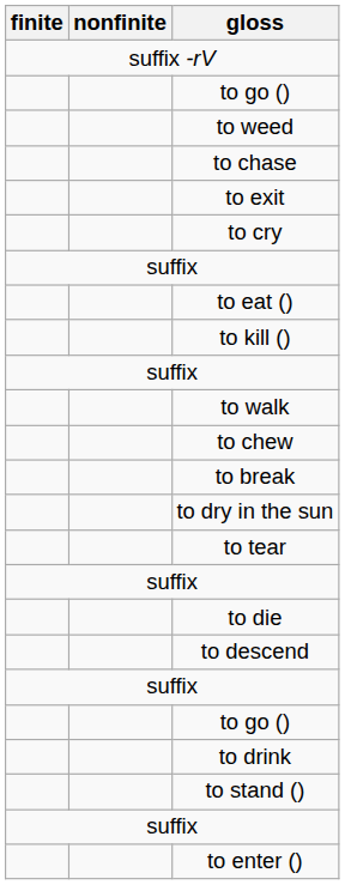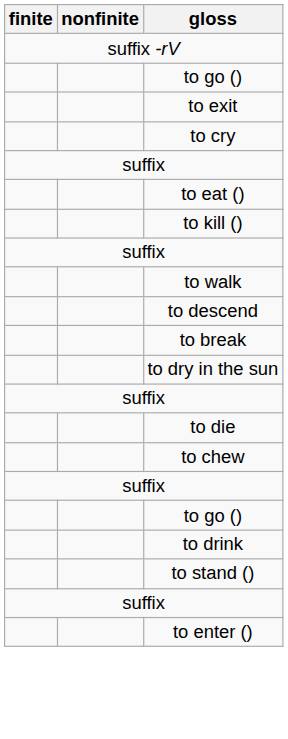- row: to weed
- row: to chase
rows swapped: to chew <-> to descend
- row: to tear
